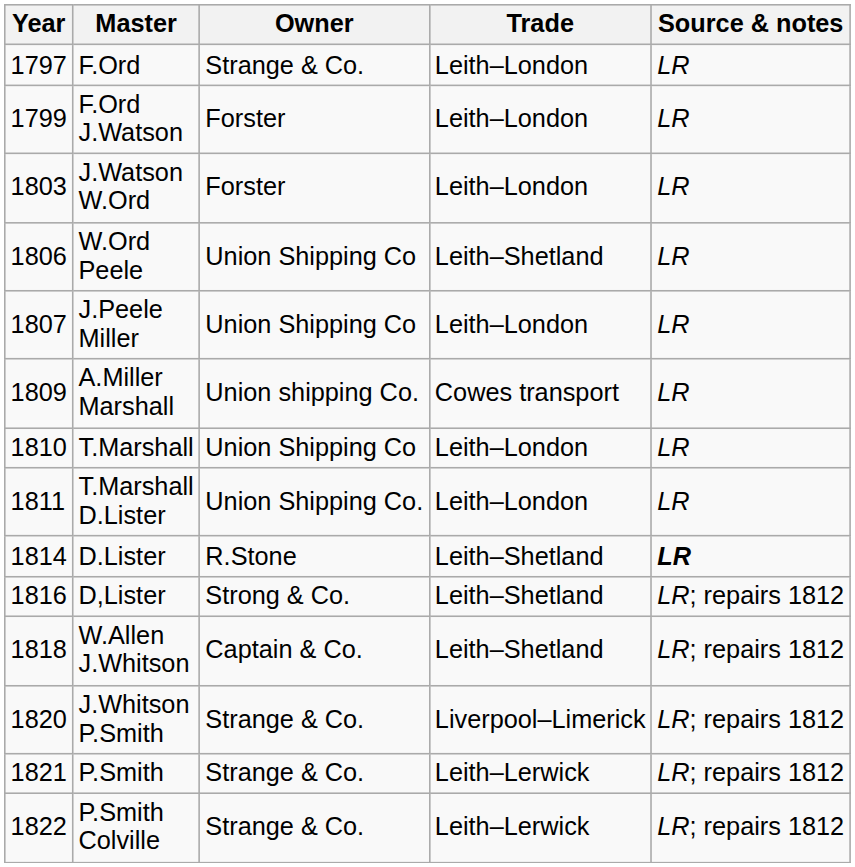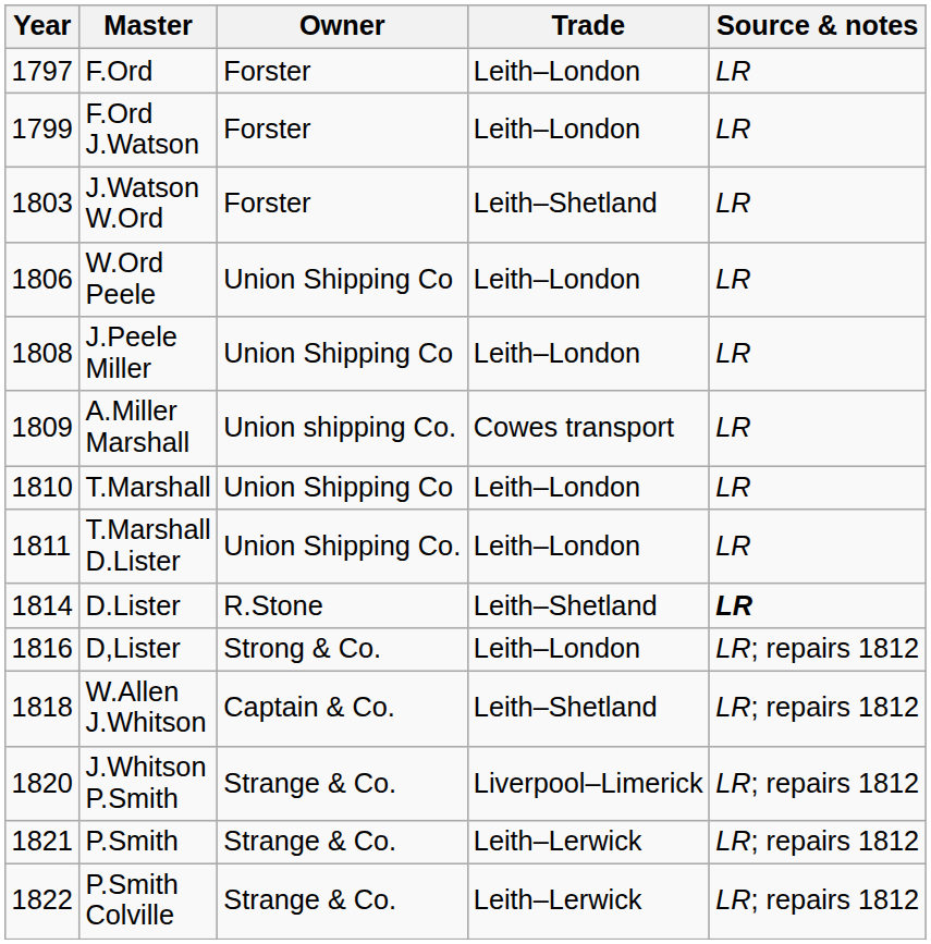F.Ord | Owner: Strange & Co. -> Forster
J.Watson W.Ord | Trade: Leith–London -> Leith–Shetland
W.Ord Peele | Trade: Leith–Shetland -> Leith–London
J.Peele Miller | Year: 1807 -> 1808
D,Lister | Trade: Leith–Shetland -> Leith–London
